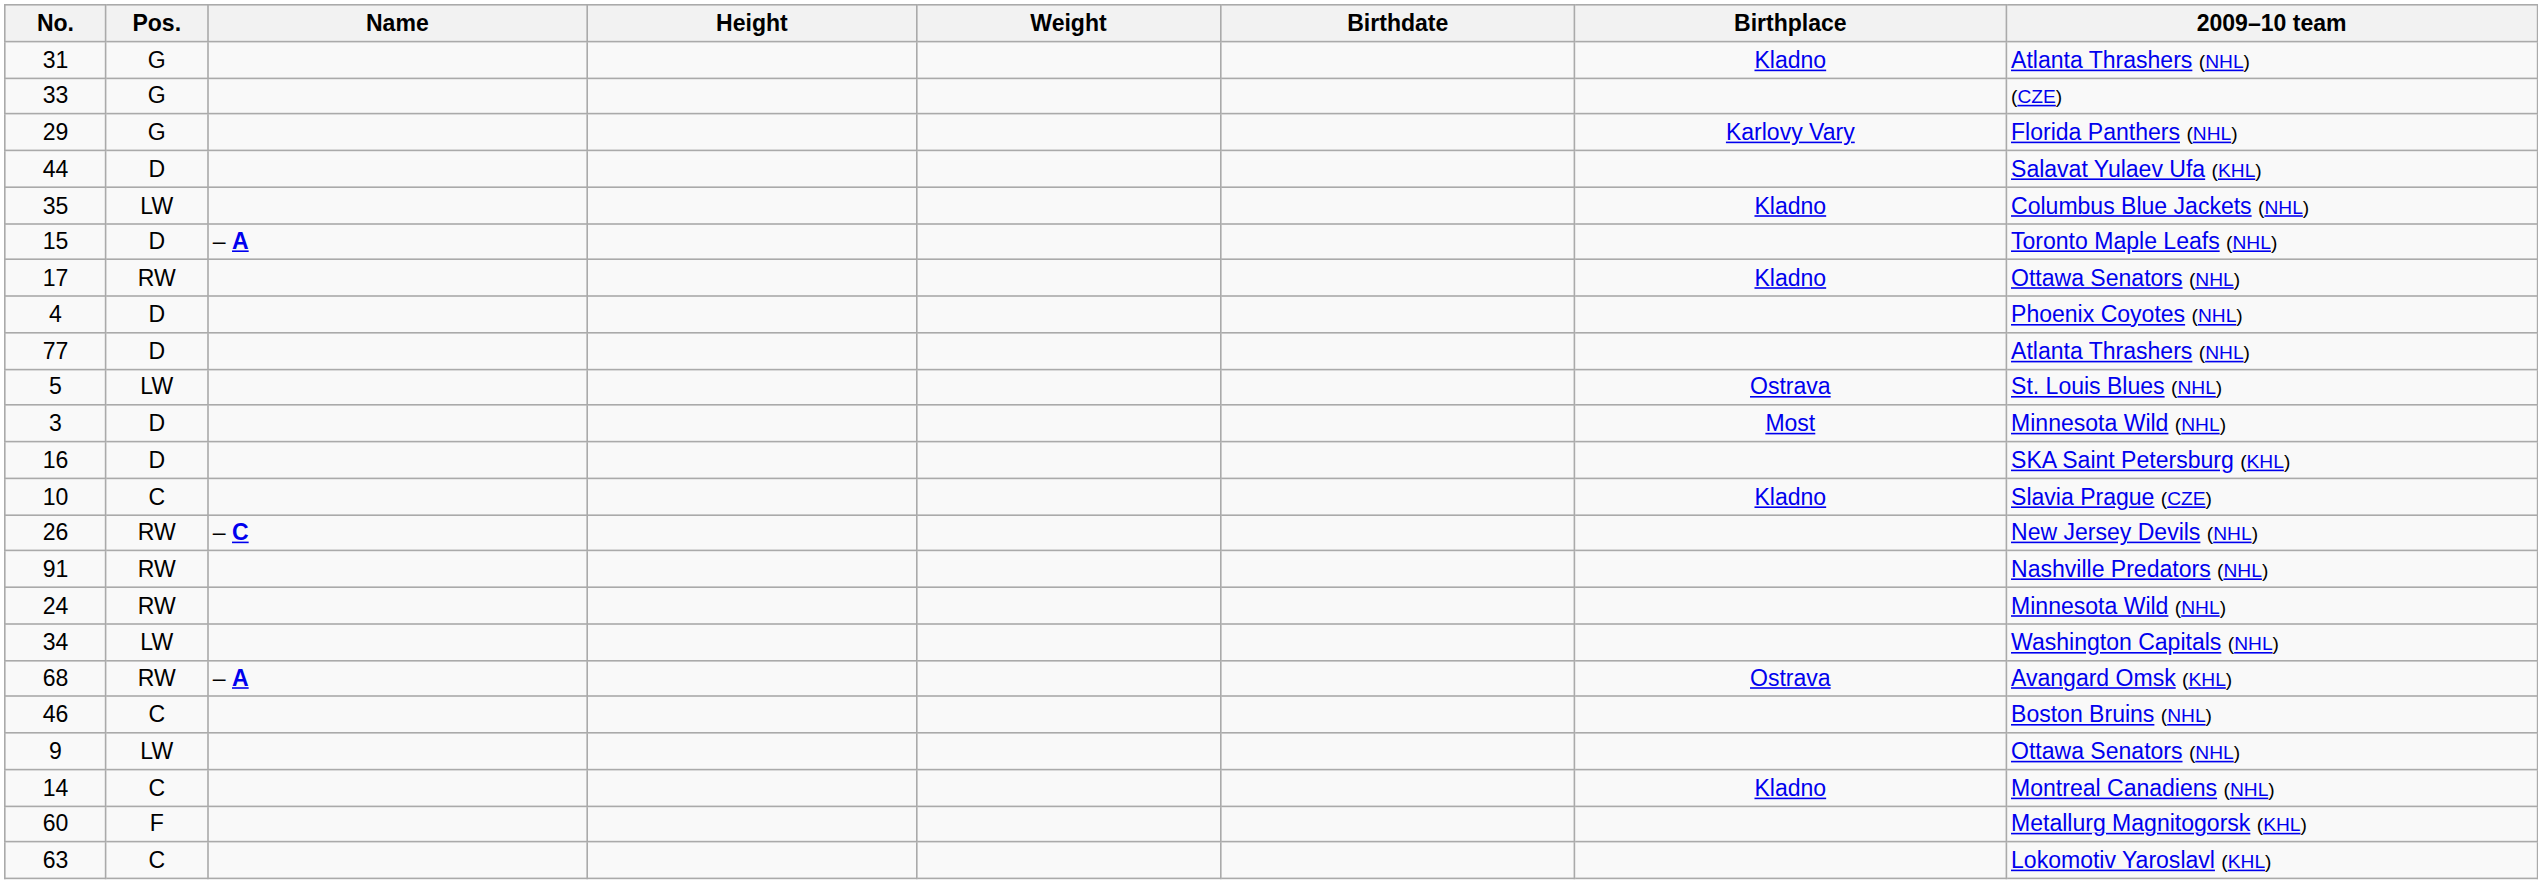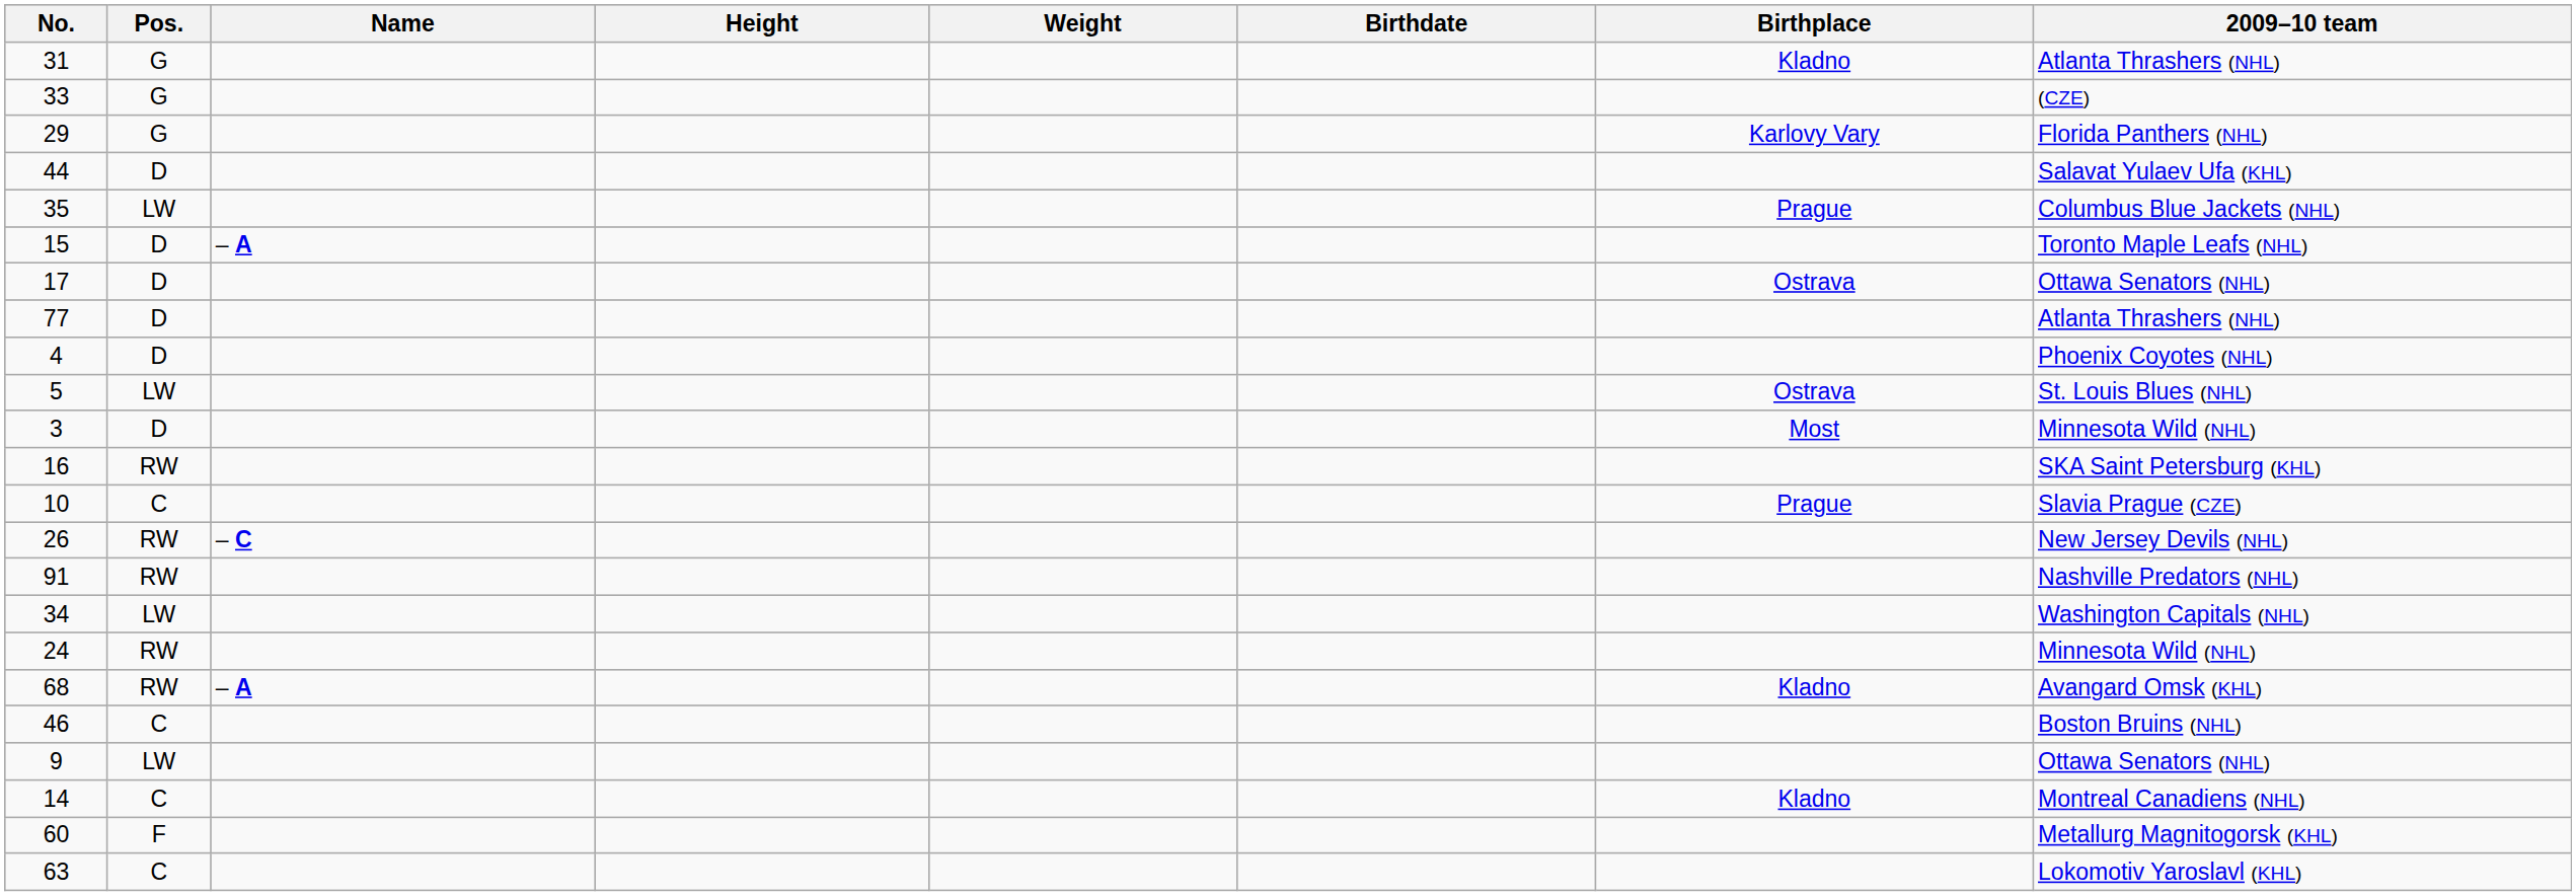35 | Birthplace: Kladno -> Prague
17 | Pos.: RW -> D
17 | Birthplace: Kladno -> Ostrava
rows swapped: 77 <-> 4
16 | Pos.: D -> RW
10 | Birthplace: Kladno -> Prague
rows swapped: 34 <-> 24
68 | Birthplace: Ostrava -> Kladno
